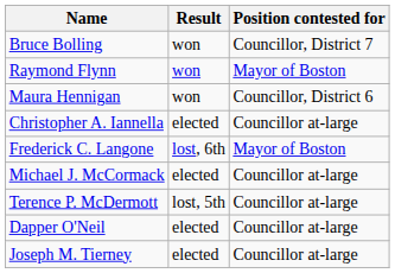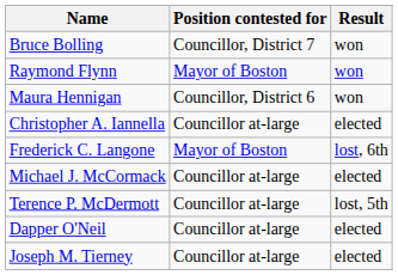columns swapped: Position contested for <-> Result
